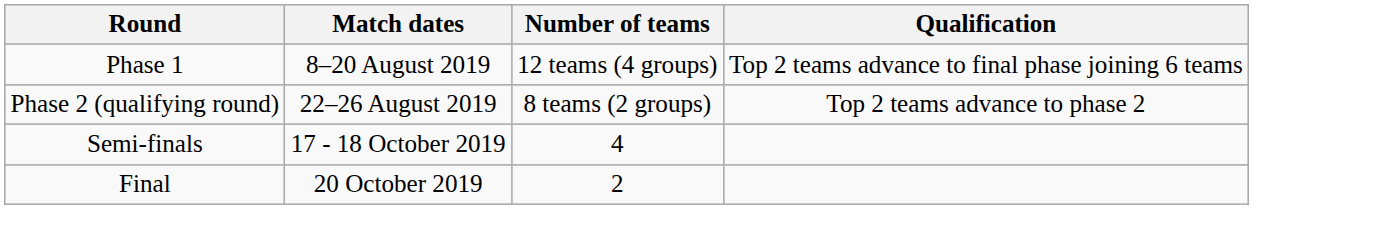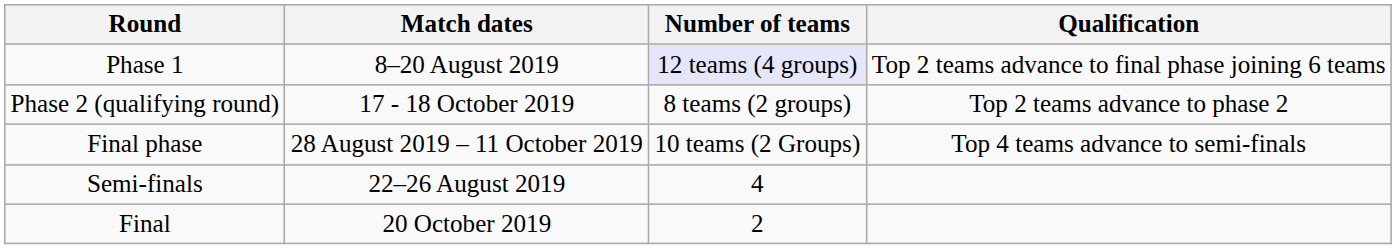Phase 1 | Number of teams: no background -> lavender background
Phase 2 (qualifying round) | Match dates: 22–26 August 2019 -> 17 - 18 October 2019
+ row: Final phase | 28 August 2019 – 11 October 2019 | 10 teams (2 Groups) | Top 4 teams advance to semi-finals
Semi-finals | Match dates: 17 - 18 October 2019 -> 22–26 August 2019
